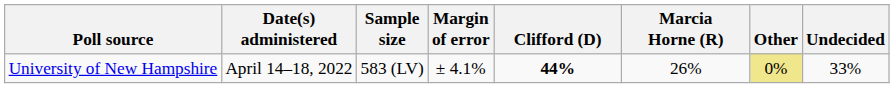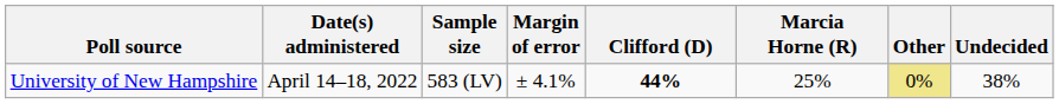University of New Hampshire | Marcia Horne (R): 26% -> 25%
University of New Hampshire | Undecided: 33% -> 38%
